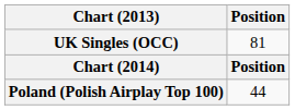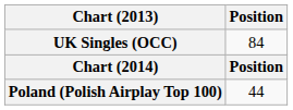UK Singles (OCC) | Position: 81 -> 84
